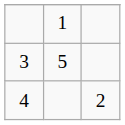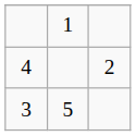rows swapped: 3 <-> 4
